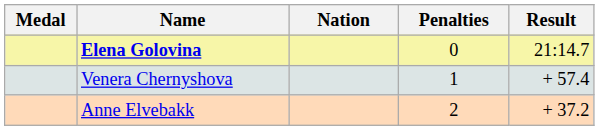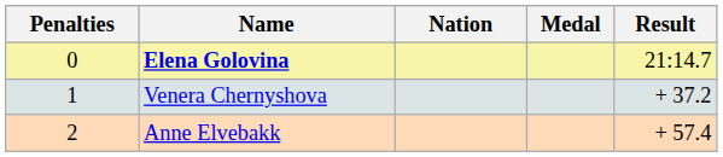columns swapped: Medal <-> Penalties
Venera Chernyshova | Result: + 57.4 -> + 37.2
Anne Elvebakk | Result: + 37.2 -> + 57.4
